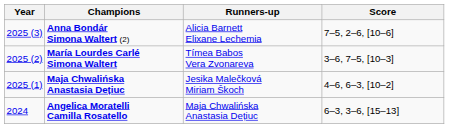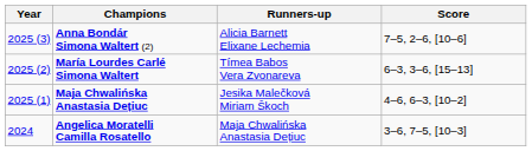María Lourdes Carlé Simona Waltert | Score: 3–6, 7–5, [10–3] -> 6–3, 3–6, [15–13]
Angelica Moratelli Camilla Rosatello | Score: 6–3, 3–6, [15–13] -> 3–6, 7–5, [10–3]
